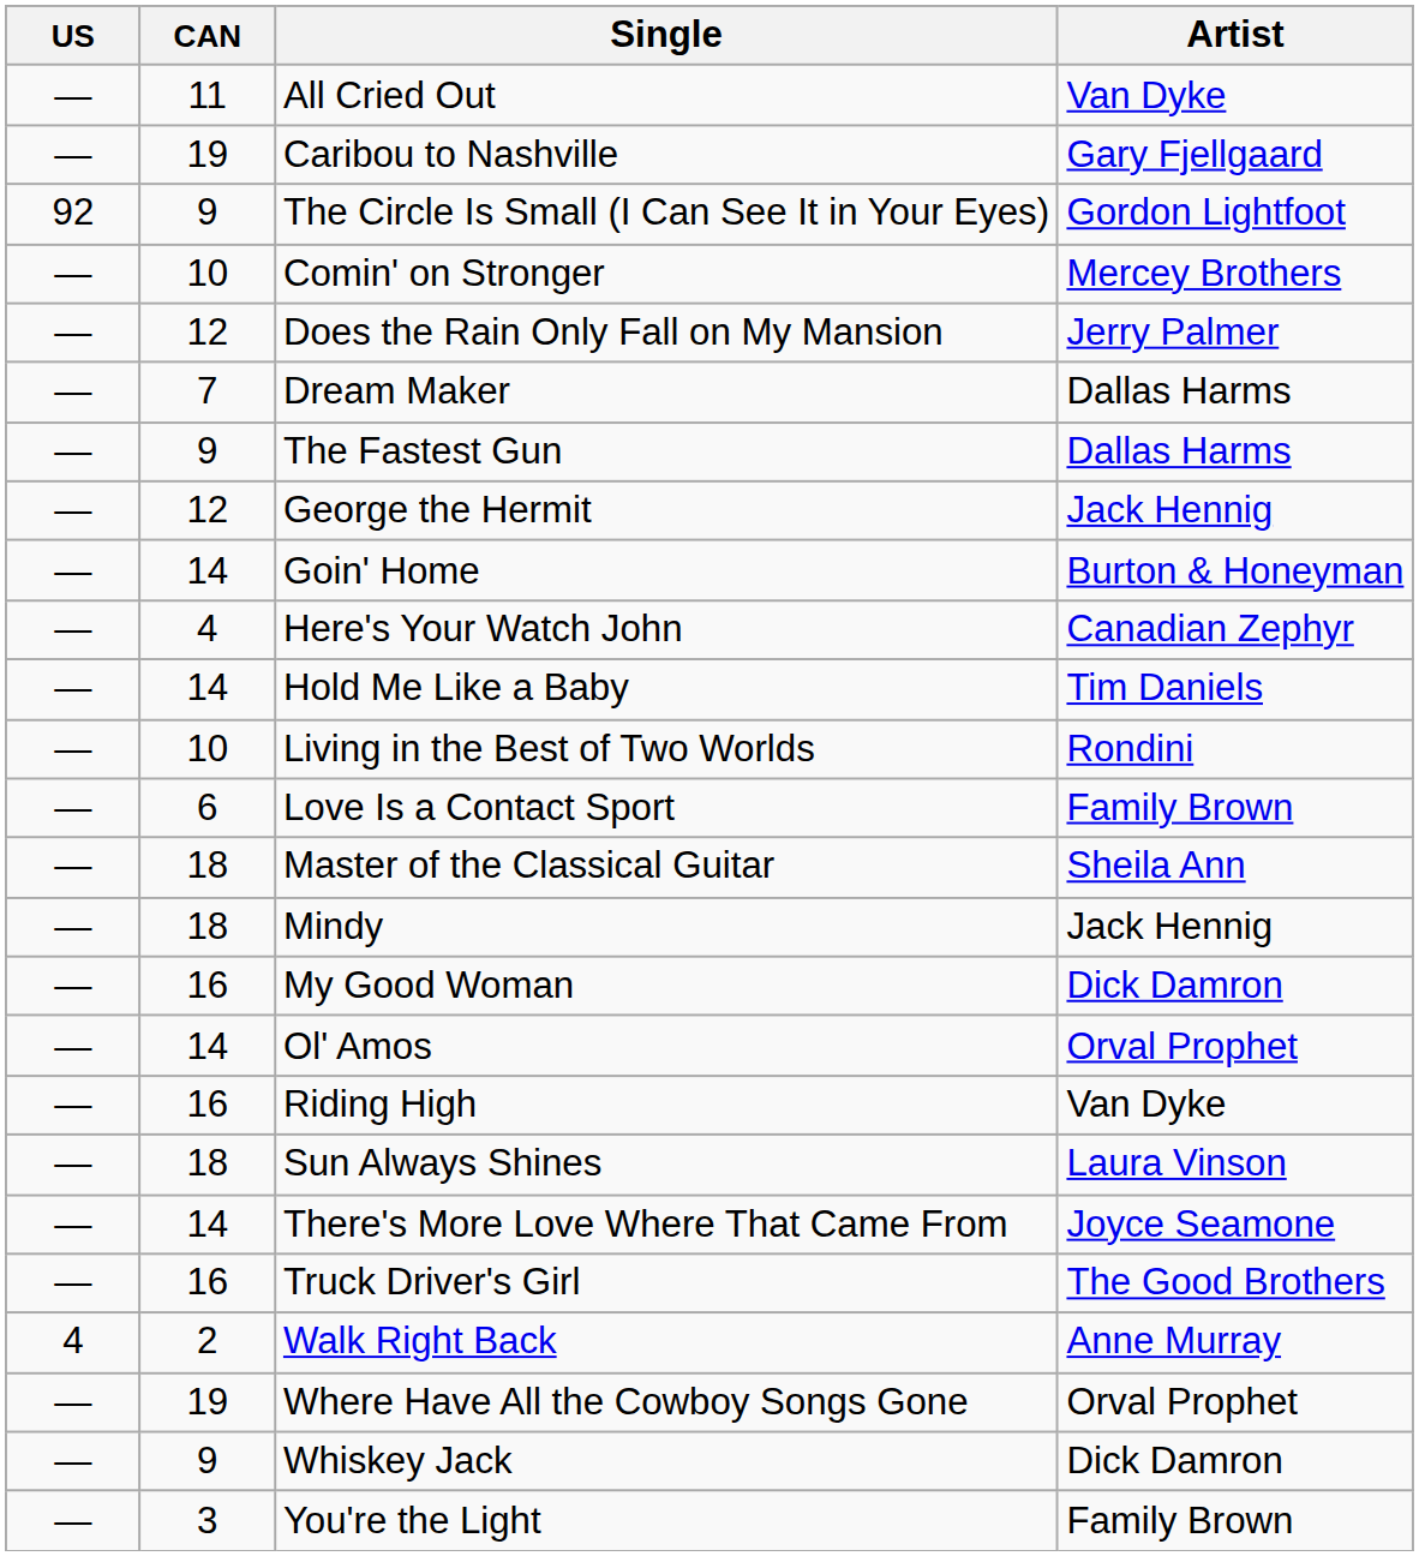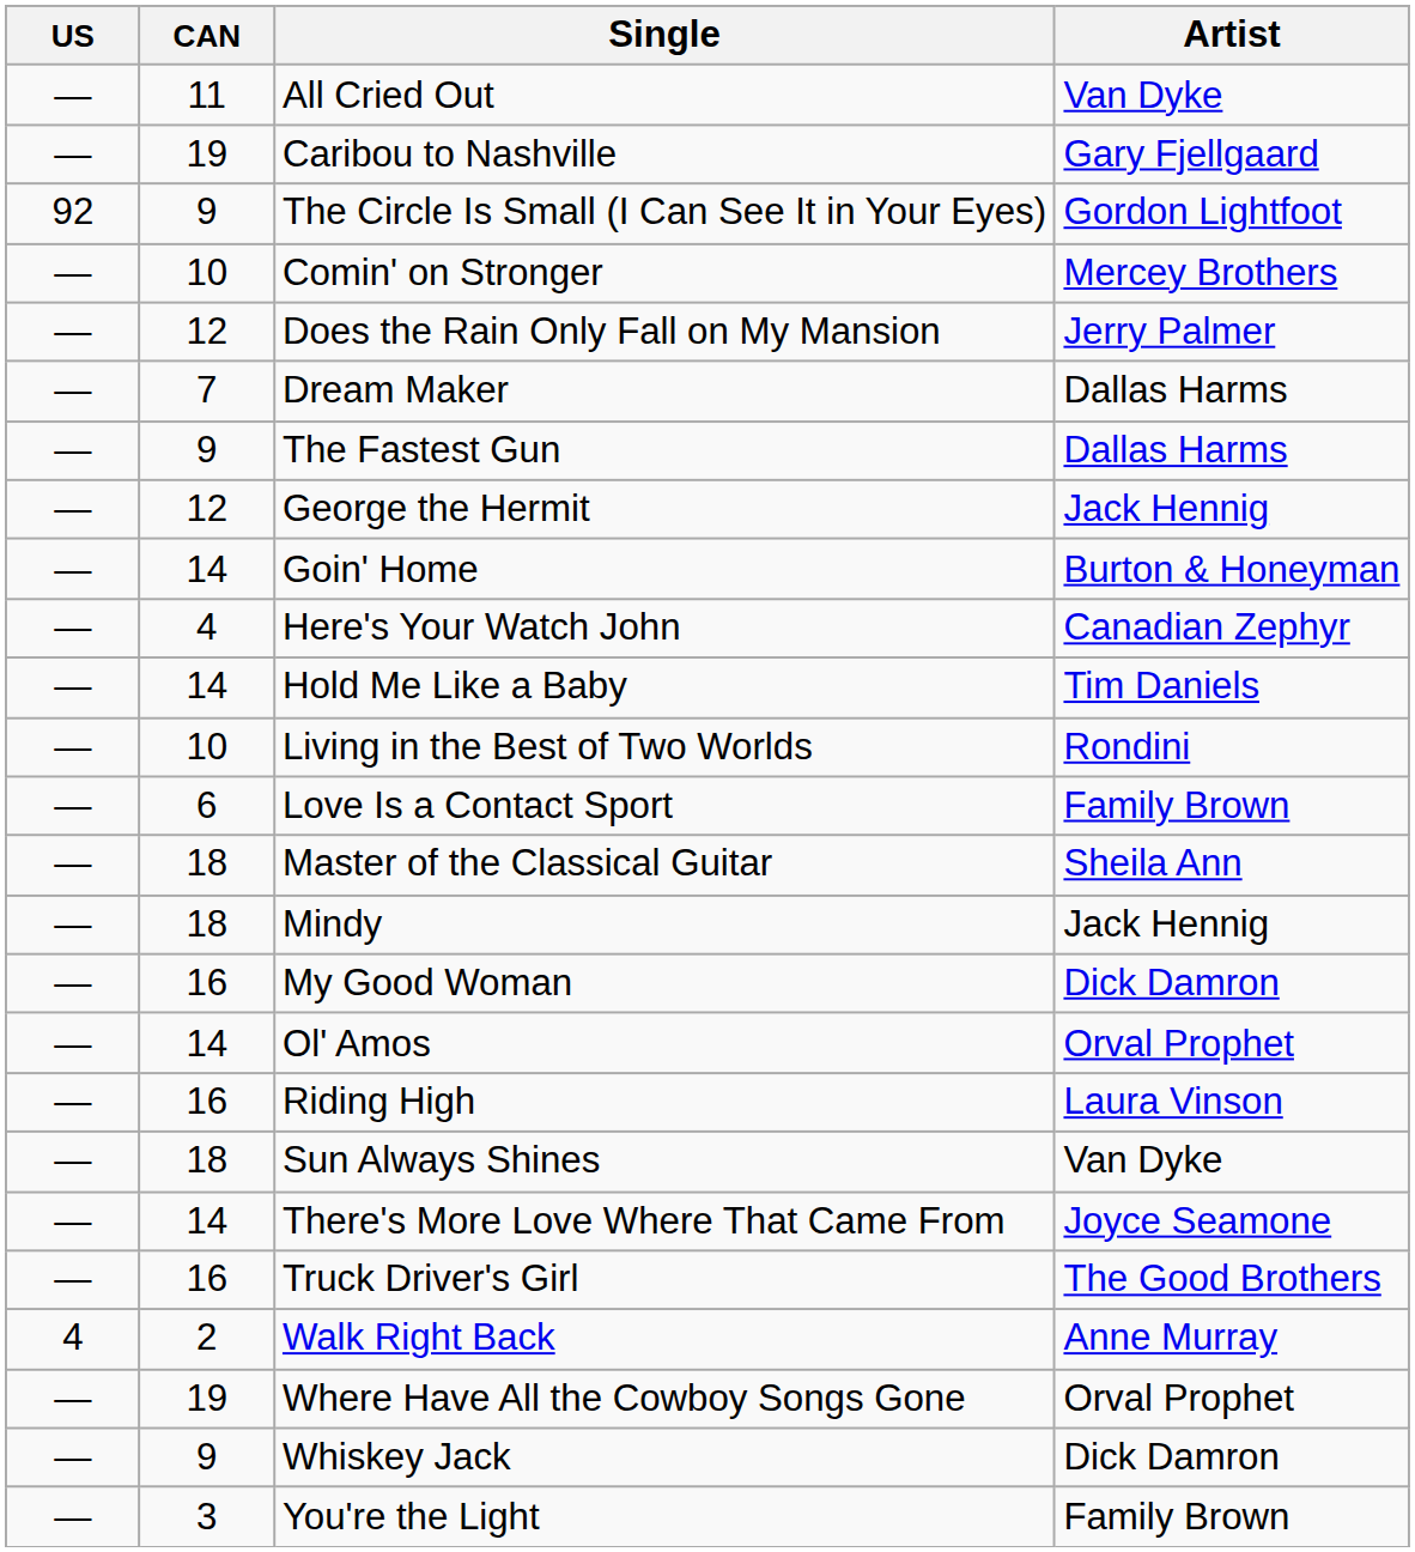Riding High | Artist: Van Dyke -> Laura Vinson
Sun Always Shines | Artist: Laura Vinson -> Van Dyke
